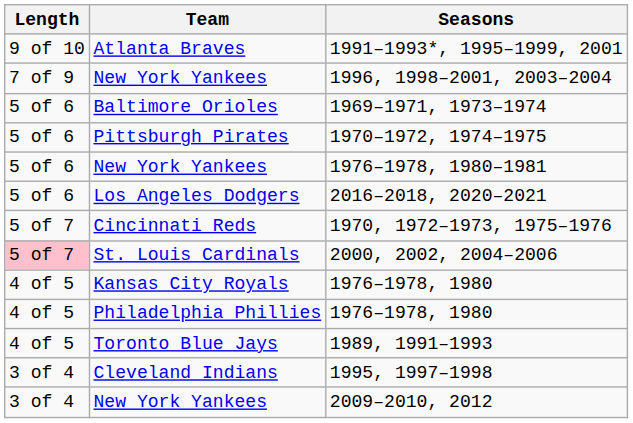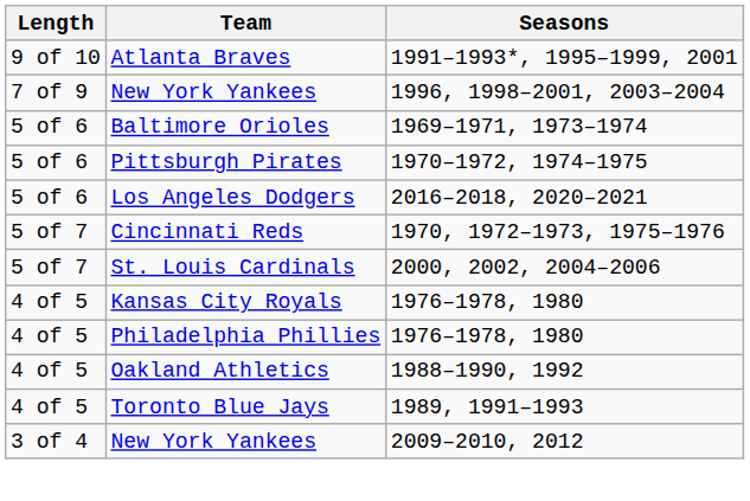- row: 5 of 6 | New York Yankees | 1976–1978, 1980–1981
2000, 2002, 2004–2006 | Length: pink background -> no background
+ row: 4 of 5 | Oakland Athletics | 1988–1990, 1992
- row: 3 of 4 | Cleveland Indians | 1995, 1997–1998
